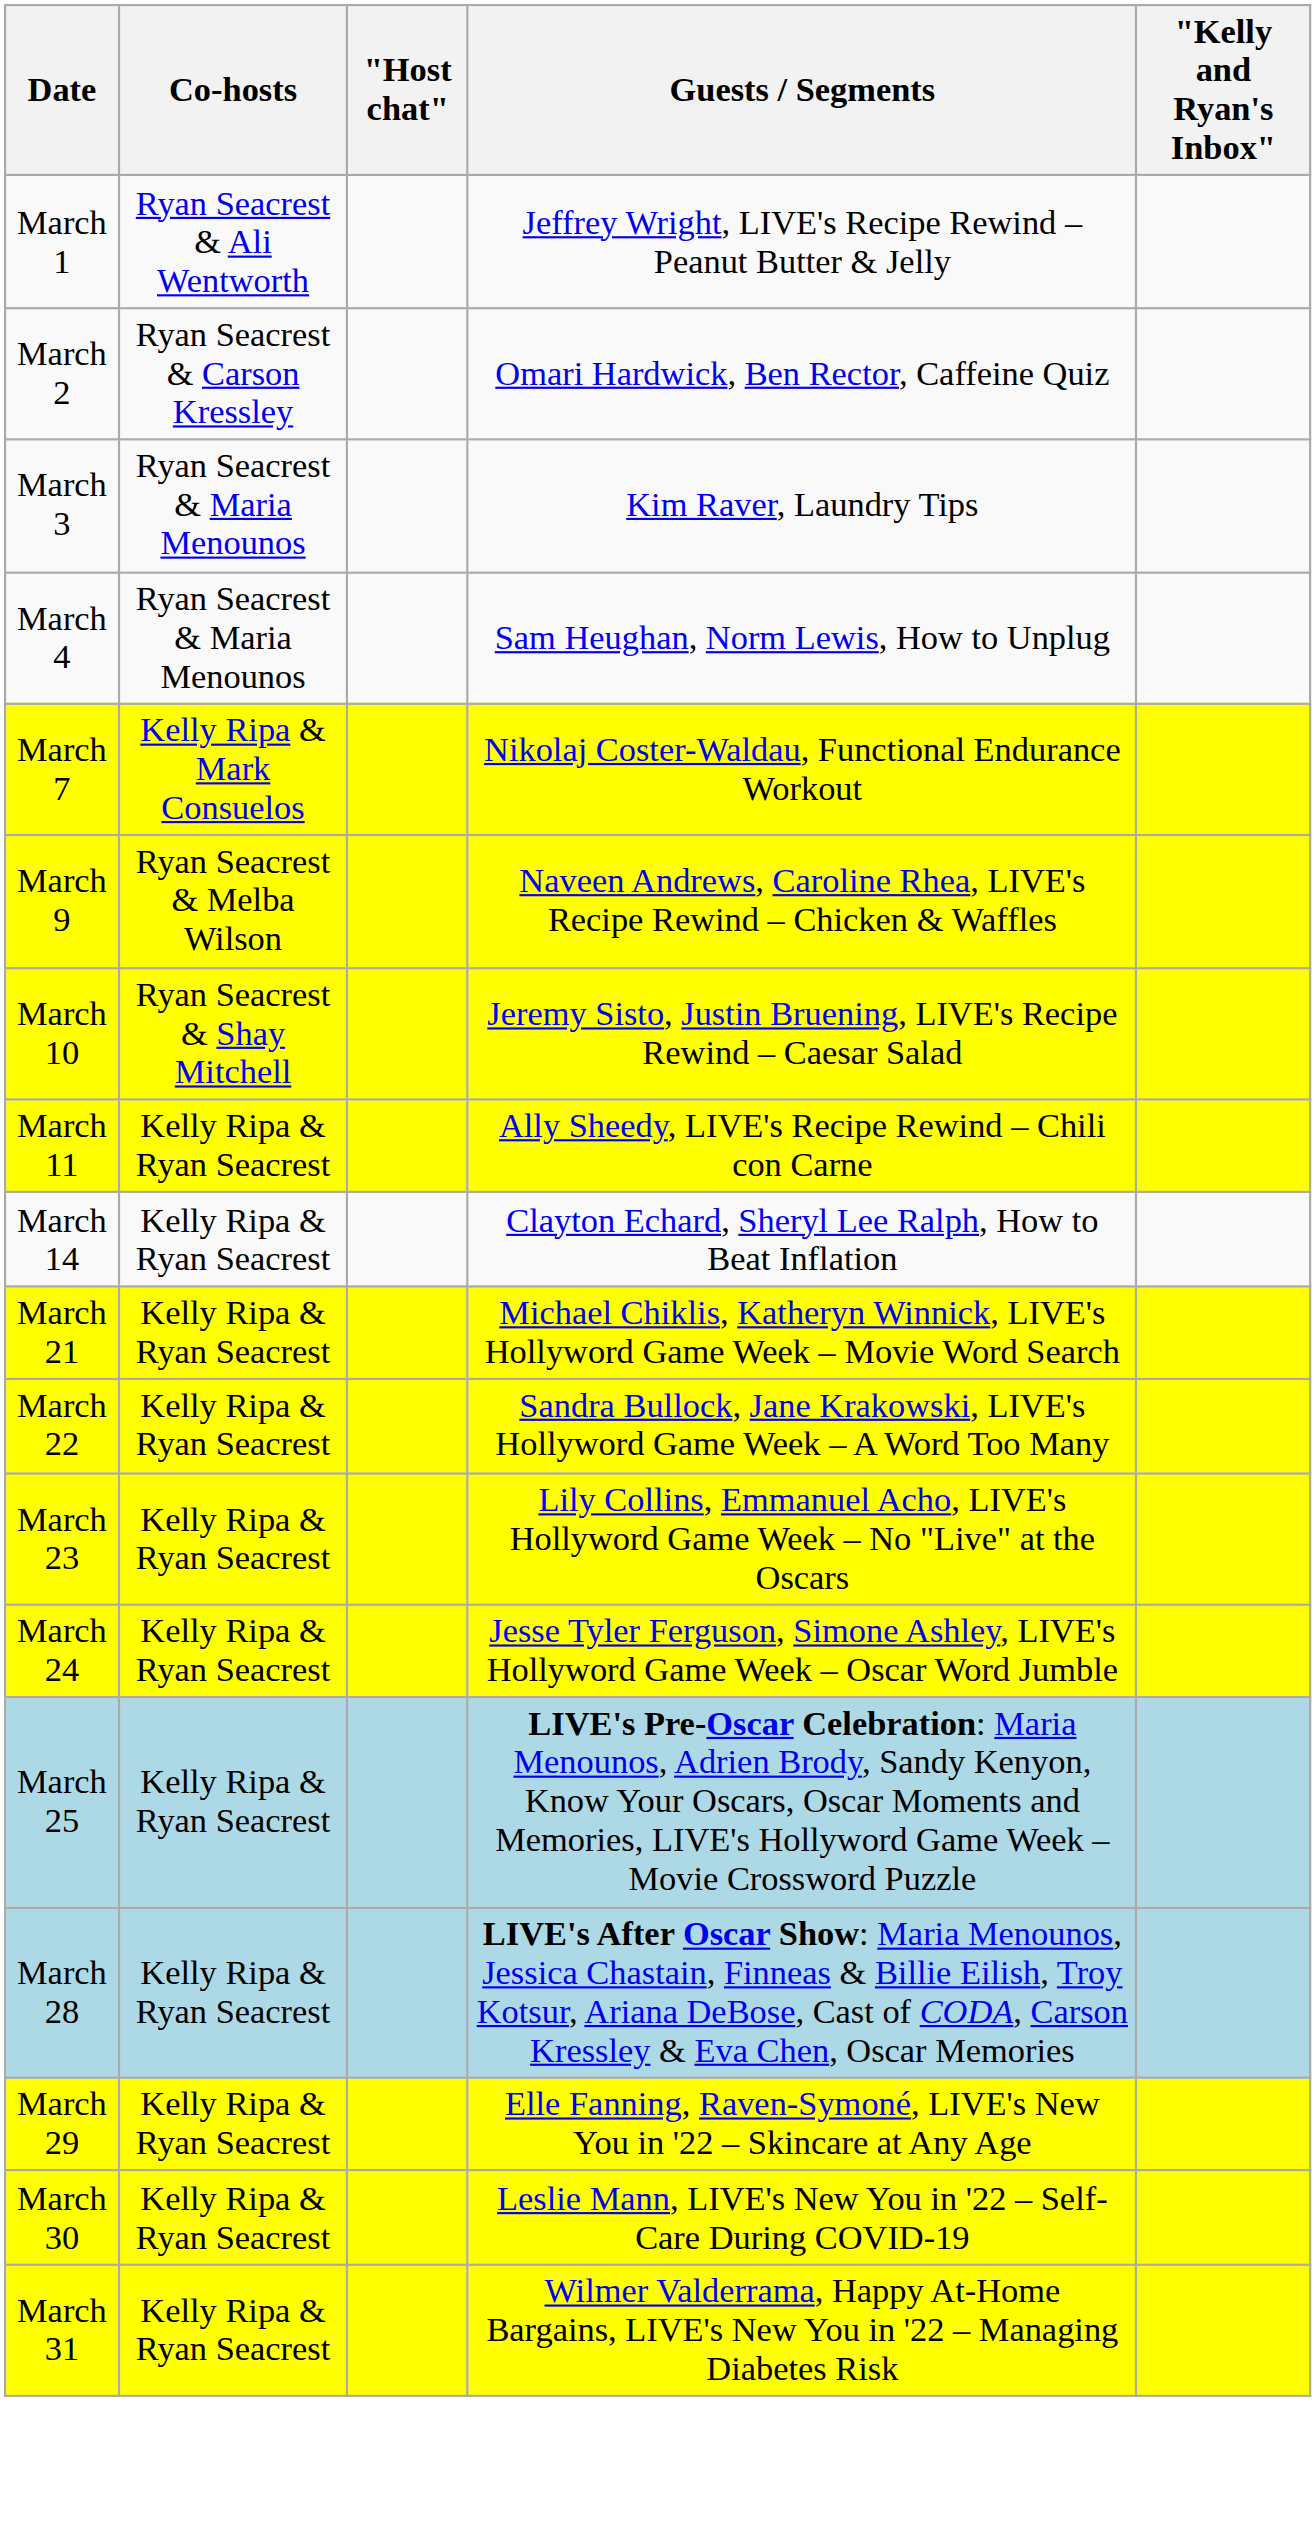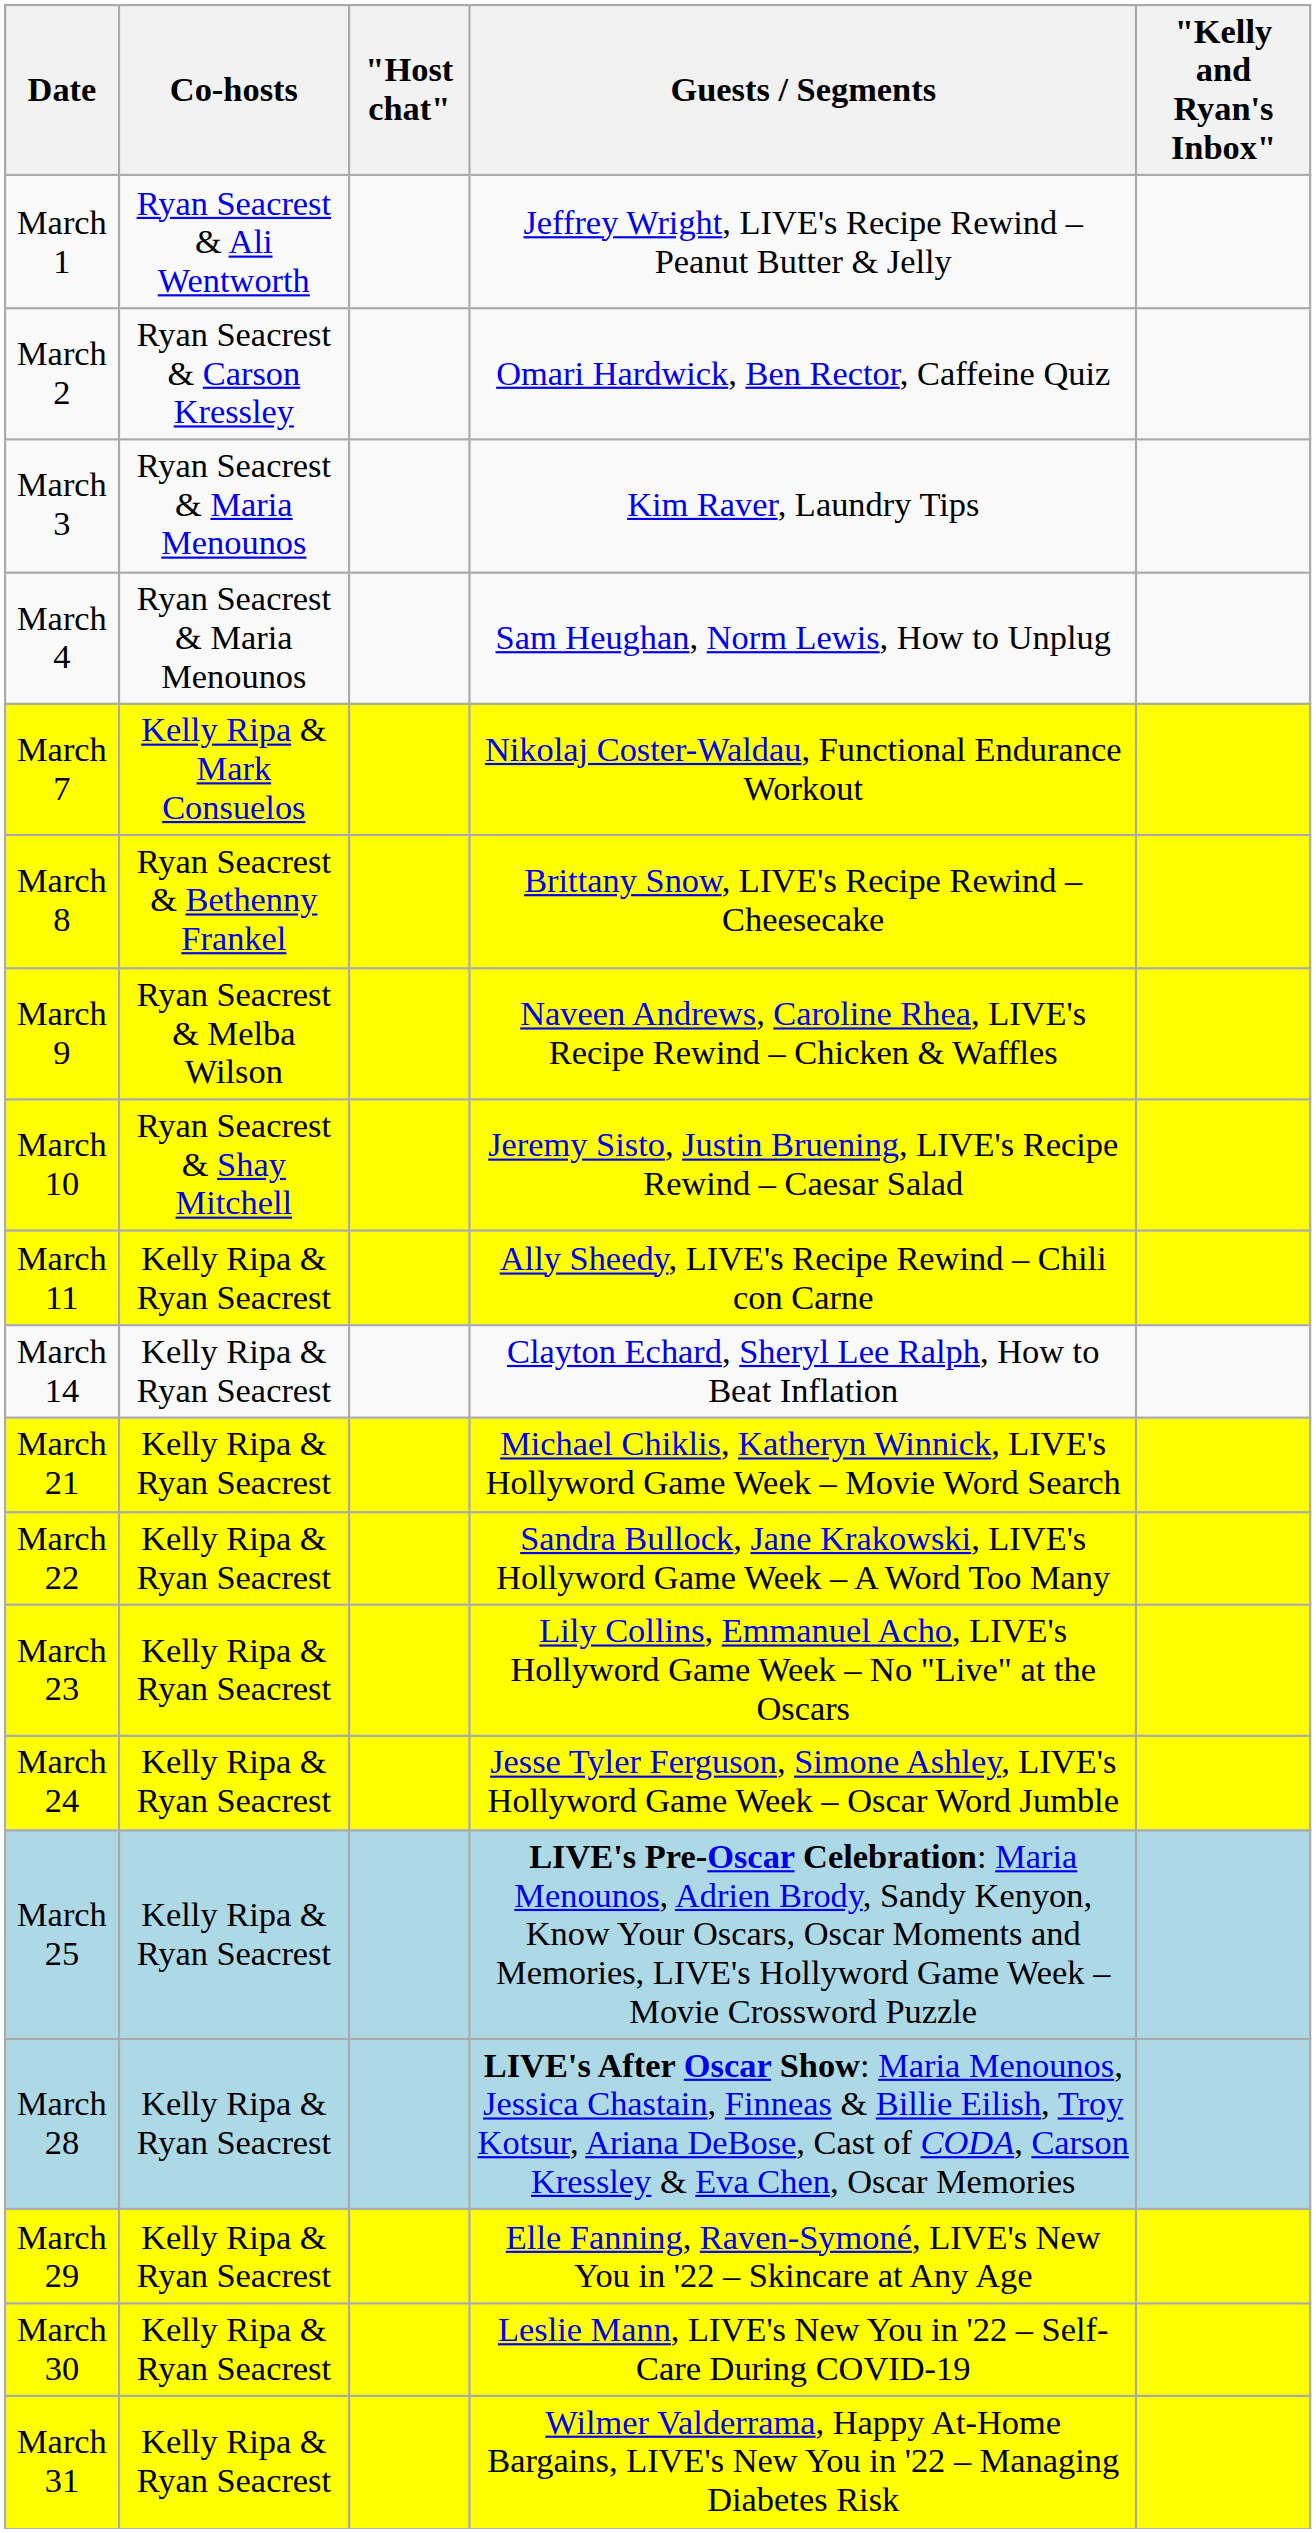+ row: March 8 | Ryan Seacrest & Bethenny Frankel | Brittany Snow, LIVE's Recipe Rewind – Cheesecake
